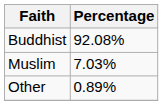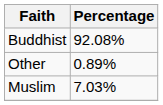rows swapped: Muslim <-> Other
